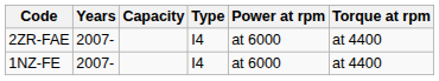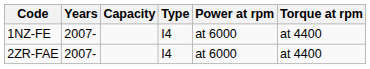rows swapped: 1NZ-FE <-> 2ZR-FAE
